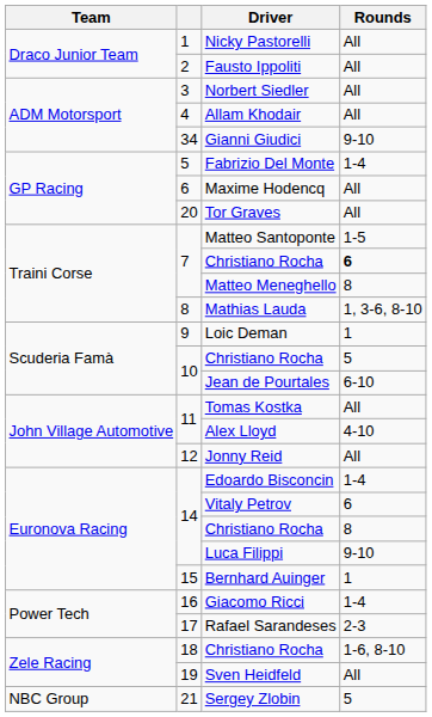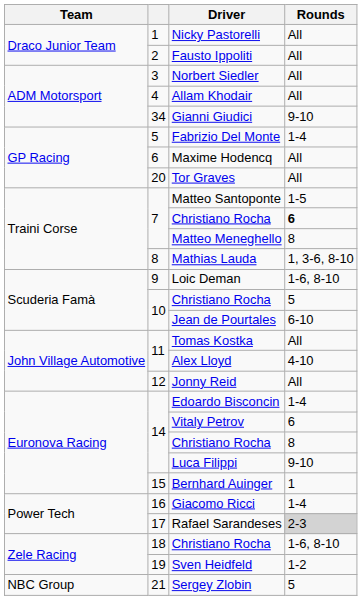Loic Deman | Rounds: 1 -> 1-6, 8-10
Rafael Sarandeses | Rounds: no background -> lightgrey background
Sven Heidfeld | Rounds: All -> 1-2
